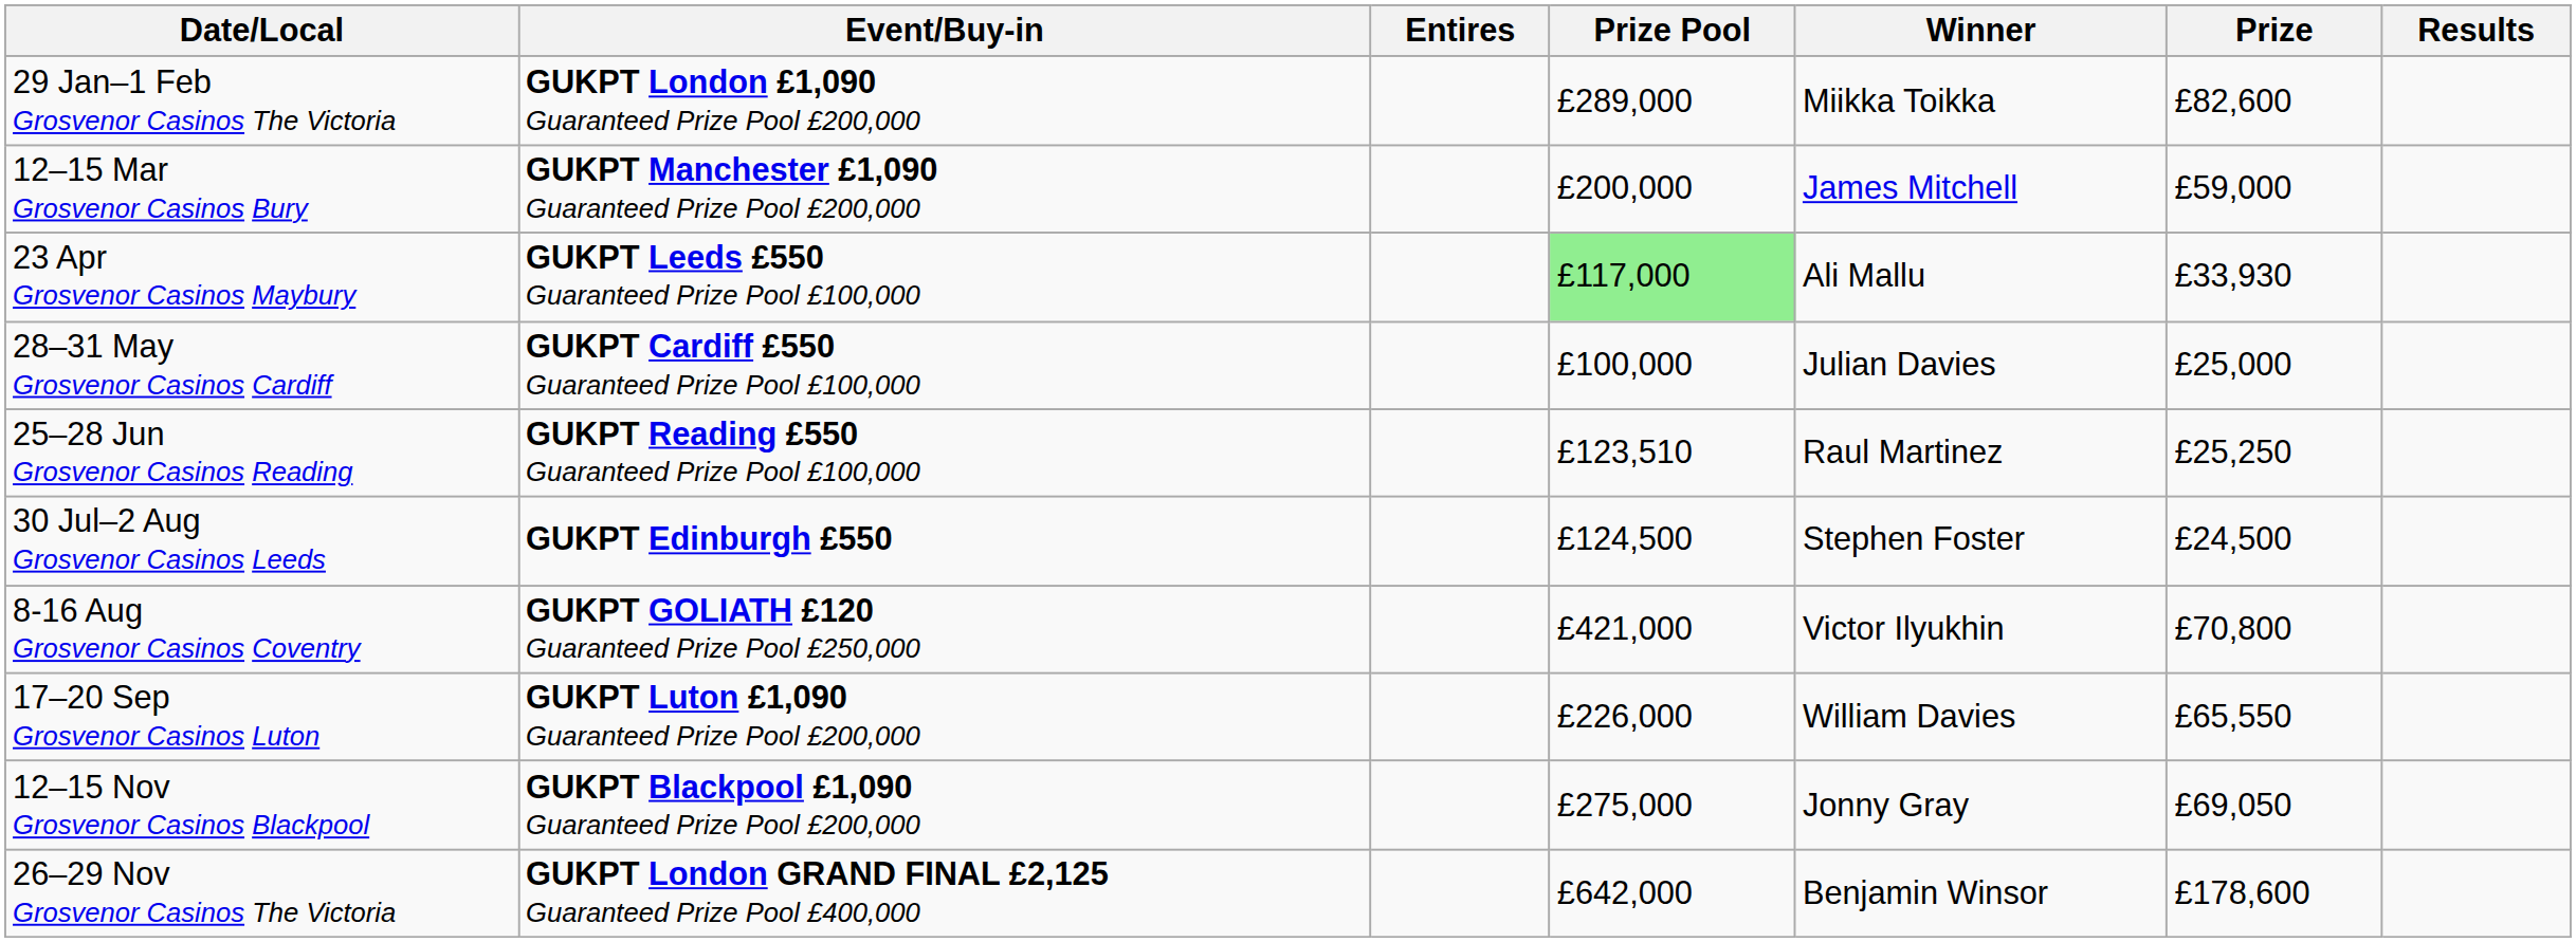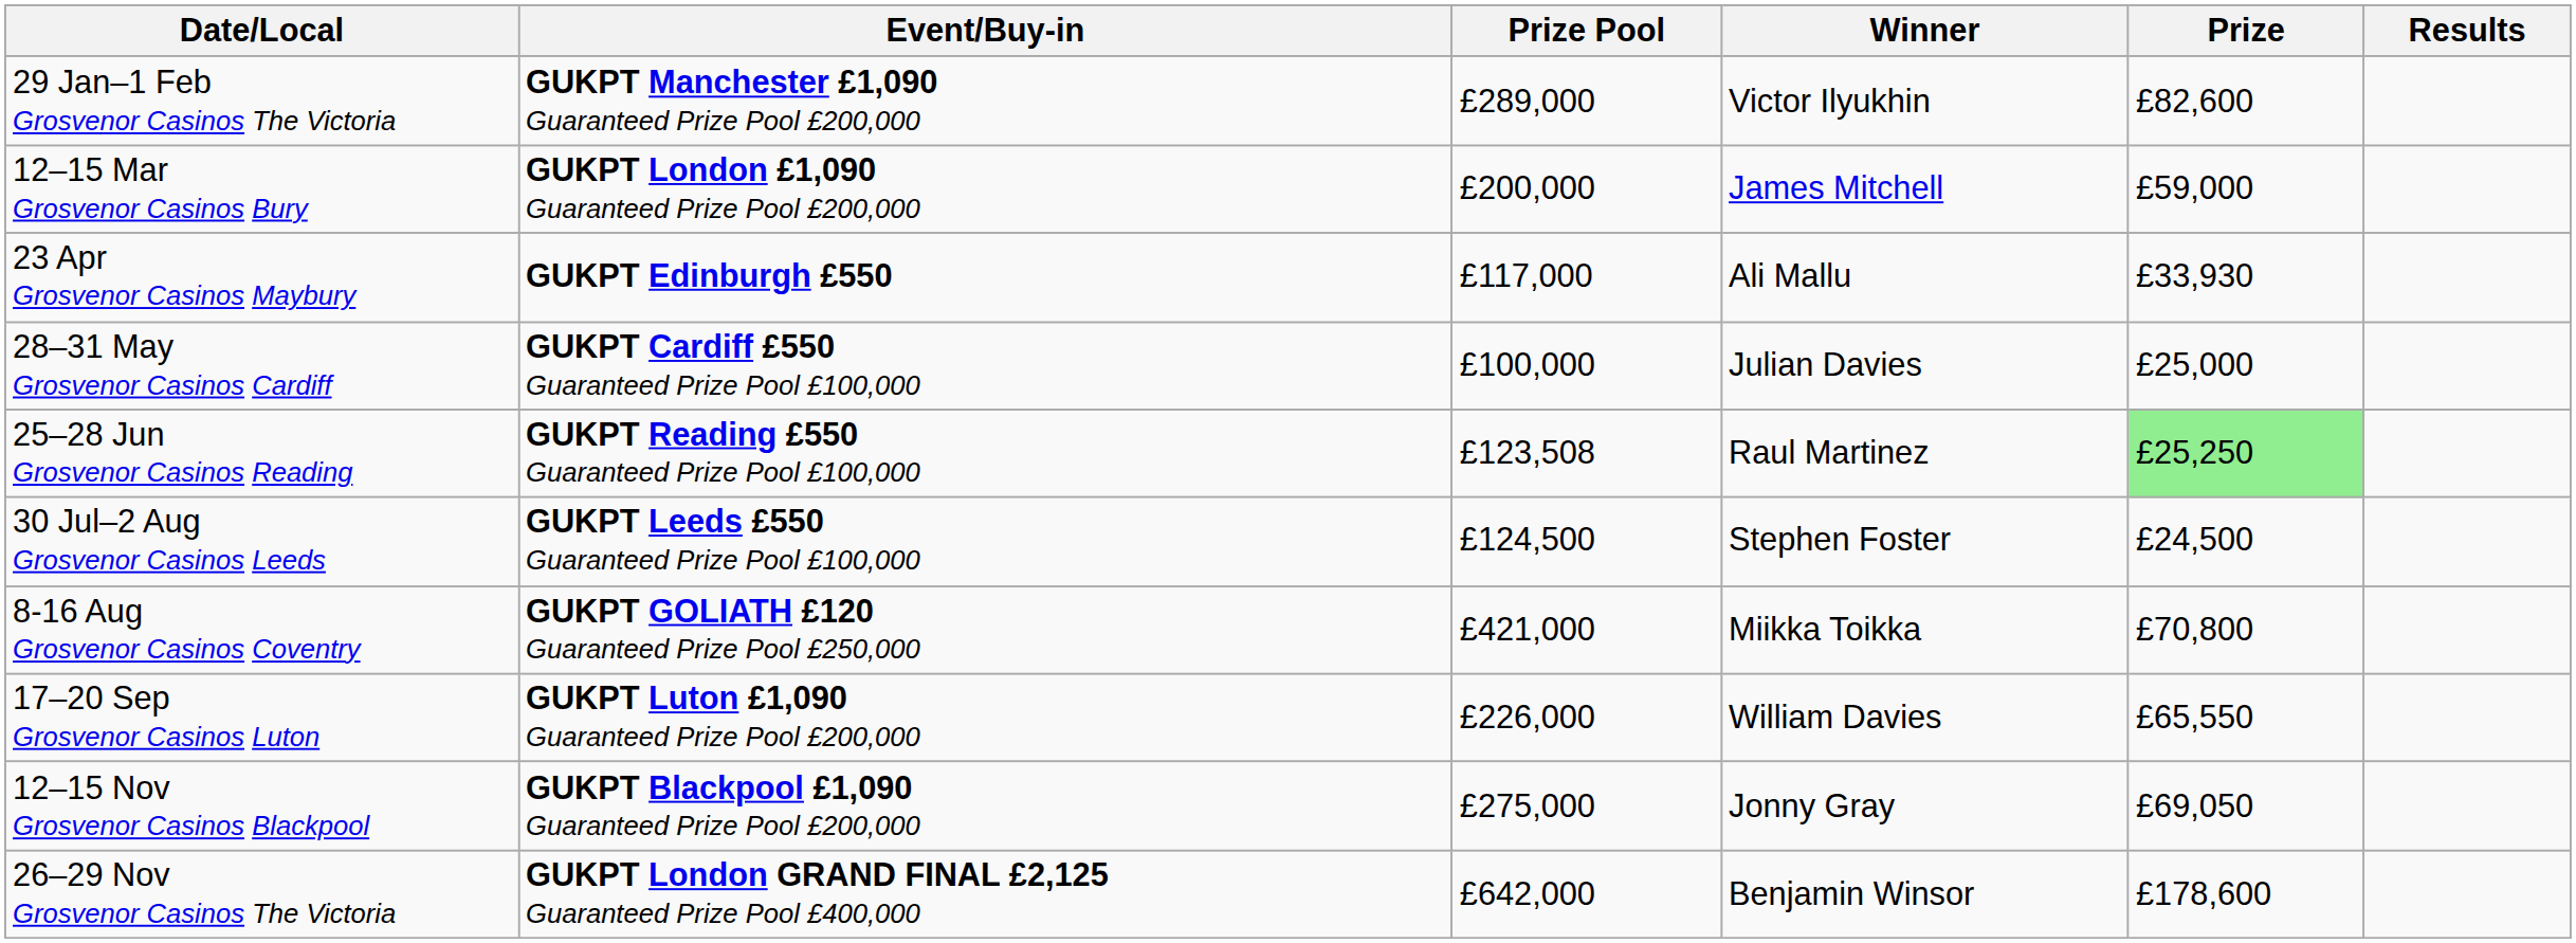- column: Entires
29 Jan–1 Feb Grosvenor Casinos The Victoria | Event/Buy-in: GUKPT London £1,090 Guaranteed Prize Pool £200,000 -> GUKPT Manchester £1,090 Guaranteed Prize Pool £200,000
29 Jan–1 Feb Grosvenor Casinos The Victoria | Winner: Miikka Toikka -> Victor Ilyukhin
12–15 Mar Grosvenor Casinos Bury | Event/Buy-in: GUKPT Manchester £1,090 Guaranteed Prize Pool £200,000 -> GUKPT London £1,090 Guaranteed Prize Pool £200,000
23 Apr Grosvenor Casinos Maybury | Event/Buy-in: GUKPT Leeds £550 Guaranteed Prize Pool £100,000 -> GUKPT Edinburgh £550
23 Apr Grosvenor Casinos Maybury | Prize Pool: lightgreen background -> no background
25–28 Jun Grosvenor Casinos Reading | Prize Pool: £123,510 -> £123,508
25–28 Jun Grosvenor Casinos Reading | Prize: no background -> lightgreen background
30 Jul–2 Aug Grosvenor Casinos Leeds | Event/Buy-in: GUKPT Edinburgh £550 -> GUKPT Leeds £550 Guaranteed Prize Pool £100,000
8-16 Aug Grosvenor Casinos Coventry | Winner: Victor Ilyukhin -> Miikka Toikka
